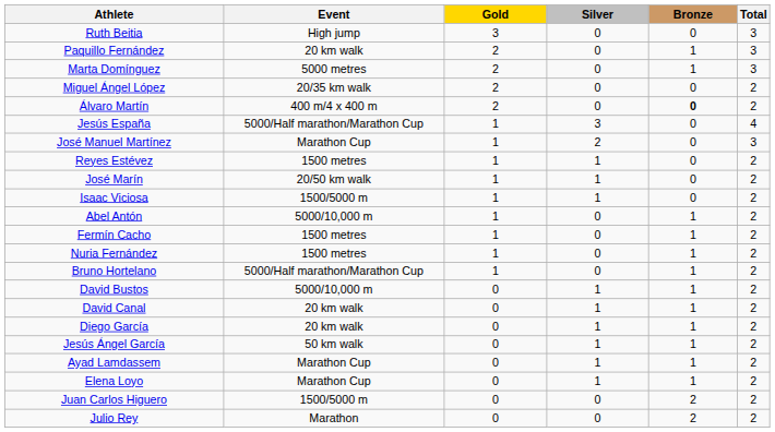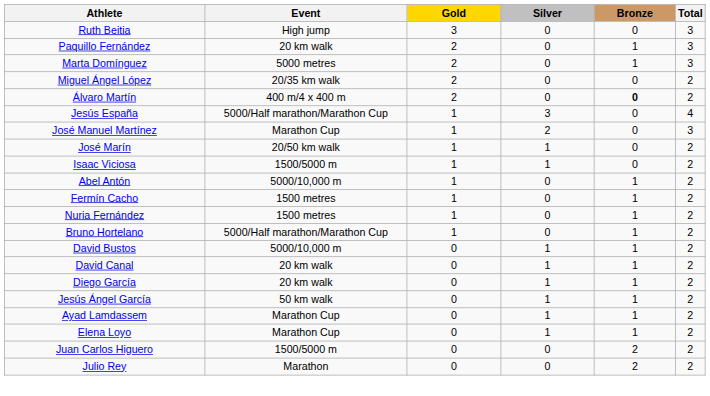- row: Reyes Estévez | 1500 metres | 1 | 1 | 0 | 2
